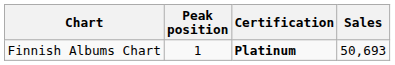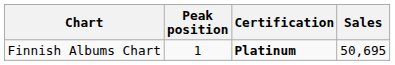Finnish Albums Chart | Sales: 50,693 -> 50,695
